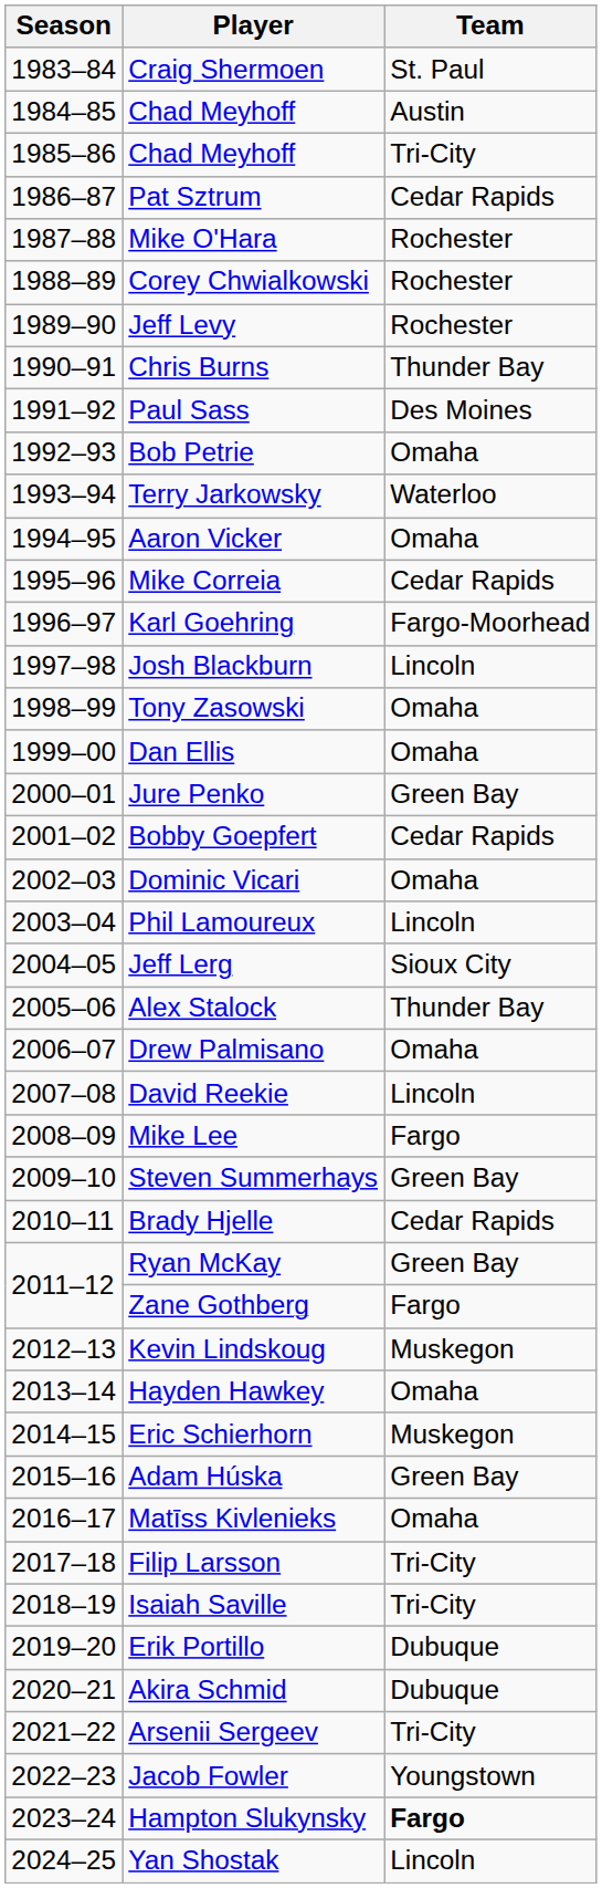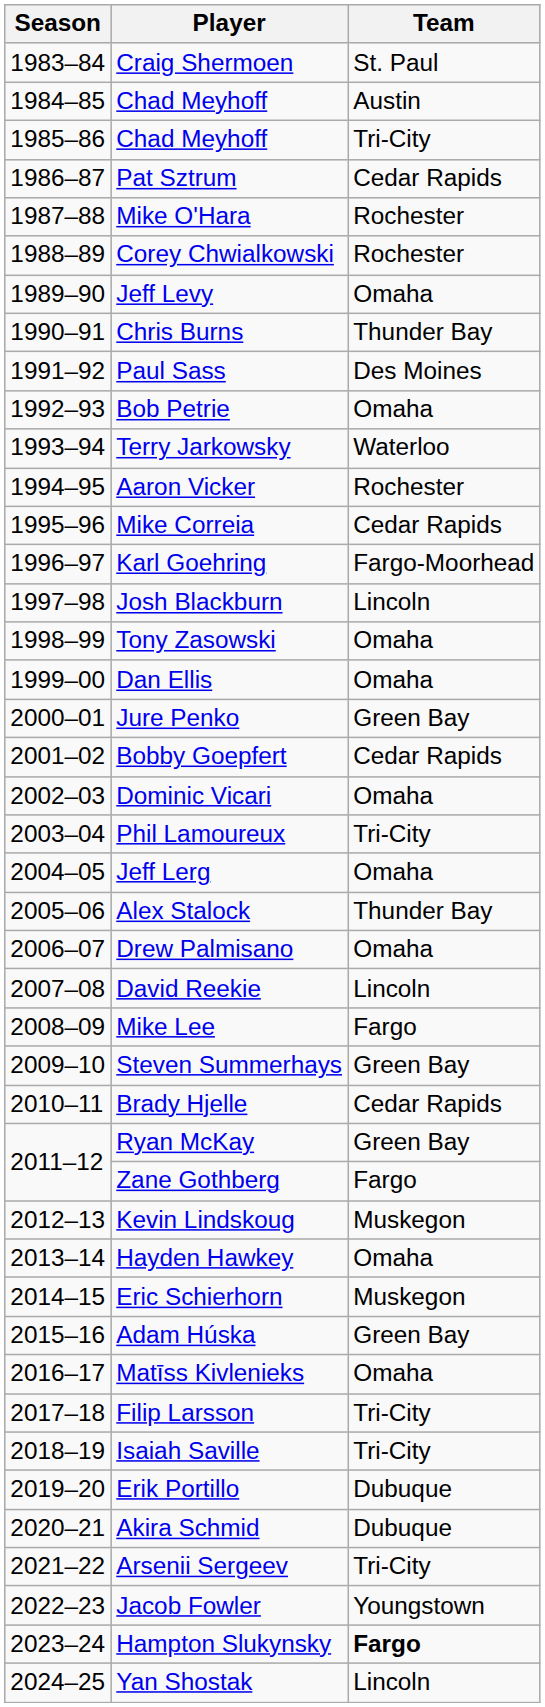Jeff Levy | Team: Rochester -> Omaha
Aaron Vicker | Team: Omaha -> Rochester
Phil Lamoureux | Team: Lincoln -> Tri-City
Jeff Lerg | Team: Sioux City -> Omaha
